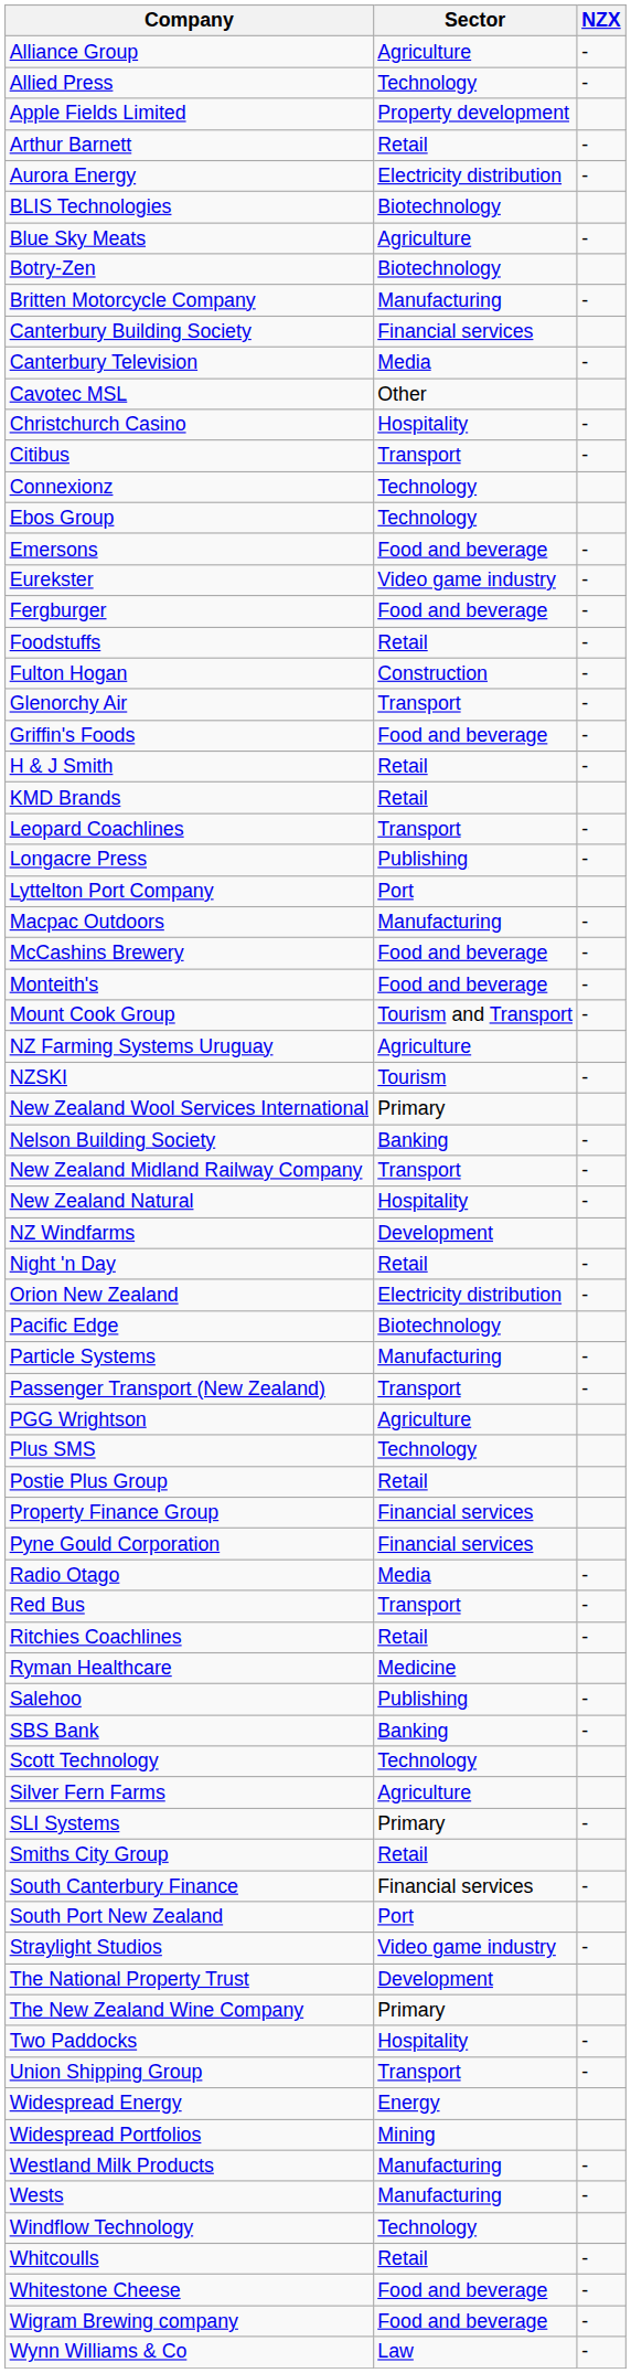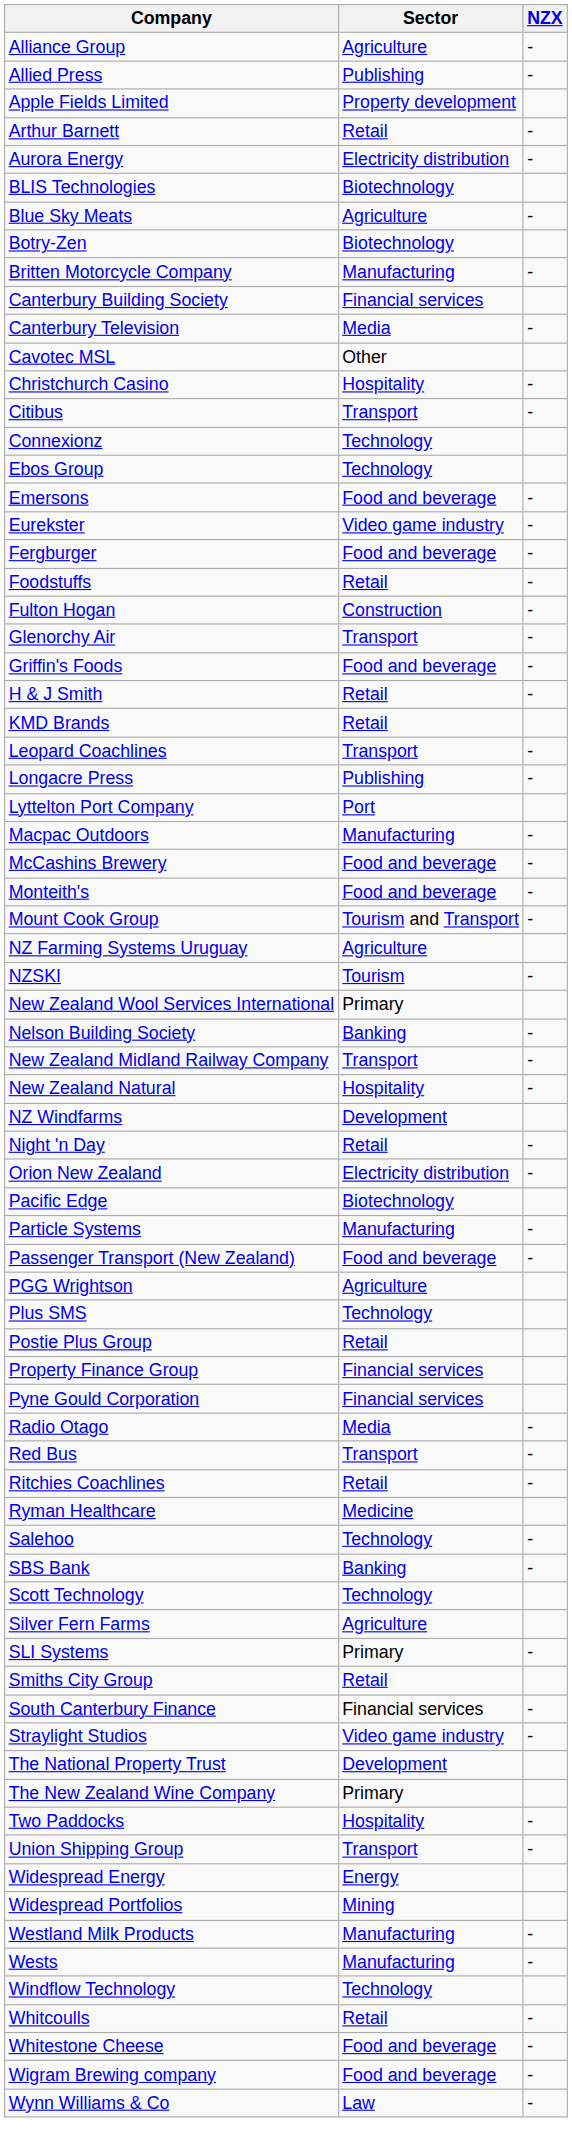Allied Press | Sector: Technology -> Publishing
Passenger Transport (New Zealand) | Sector: Transport -> Food and beverage
Salehoo | Sector: Publishing -> Technology
- row: South Port New Zealand | Port
